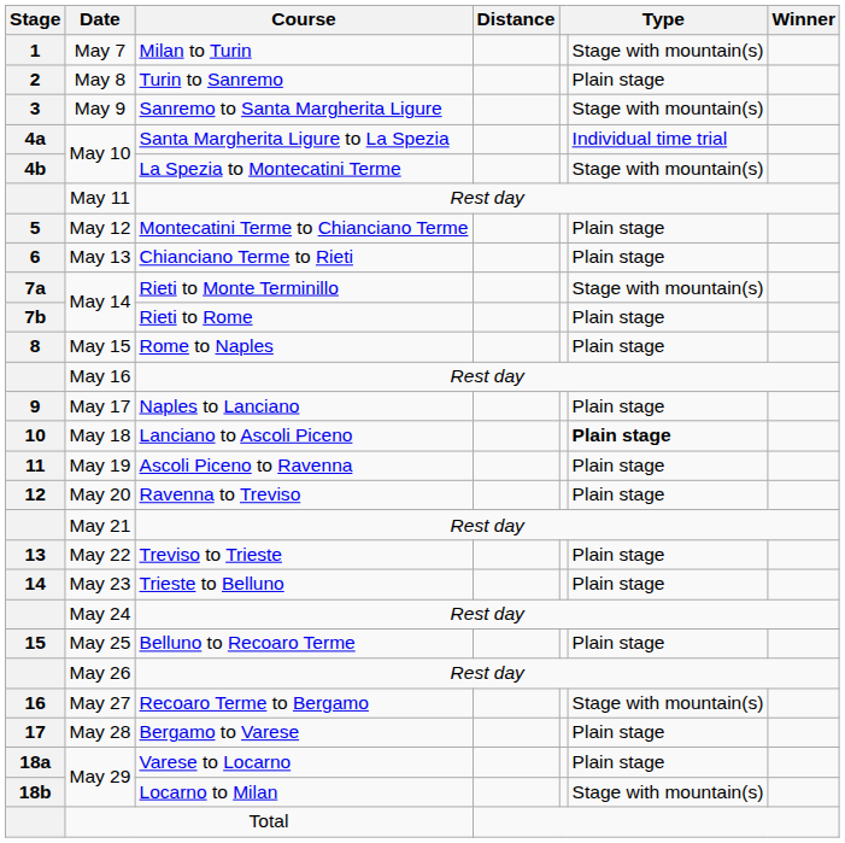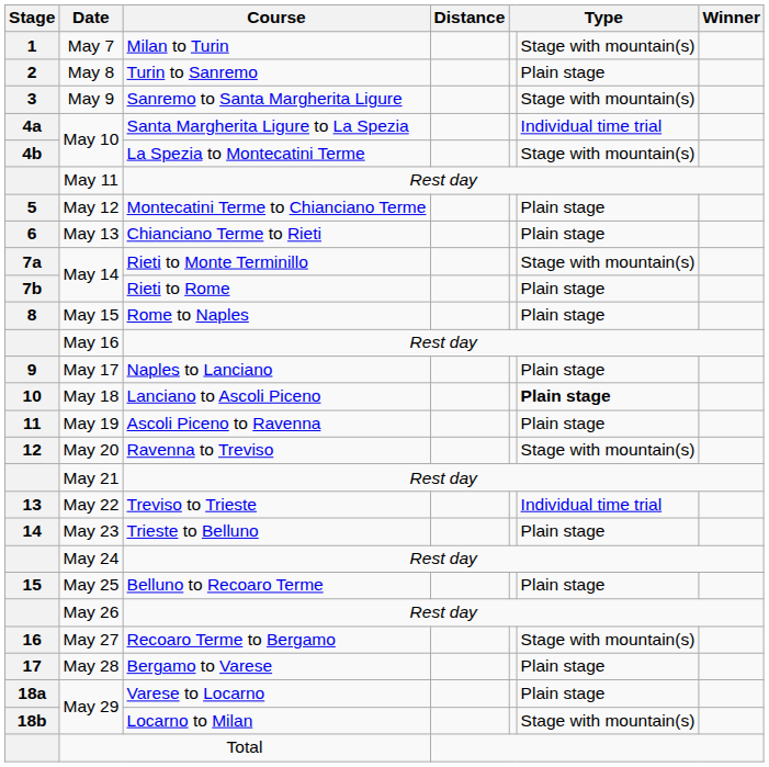May 20 | column 6: Plain stage -> Stage with mountain(s)
May 22 | column 6: Plain stage -> Individual time trial
